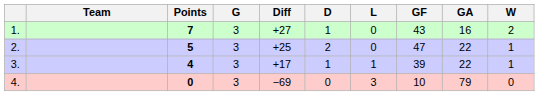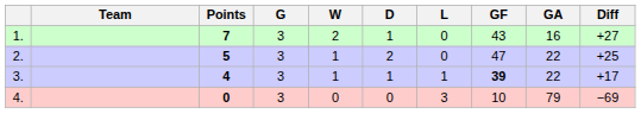columns swapped: W <-> Diff
3. | GF: normal -> bold
